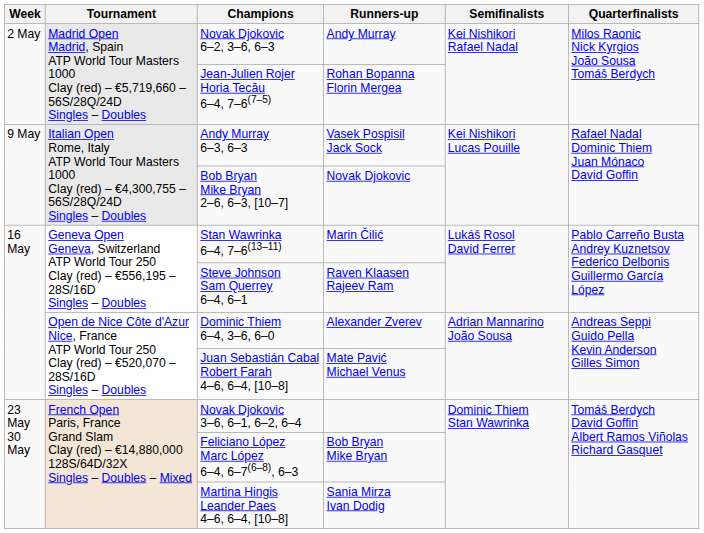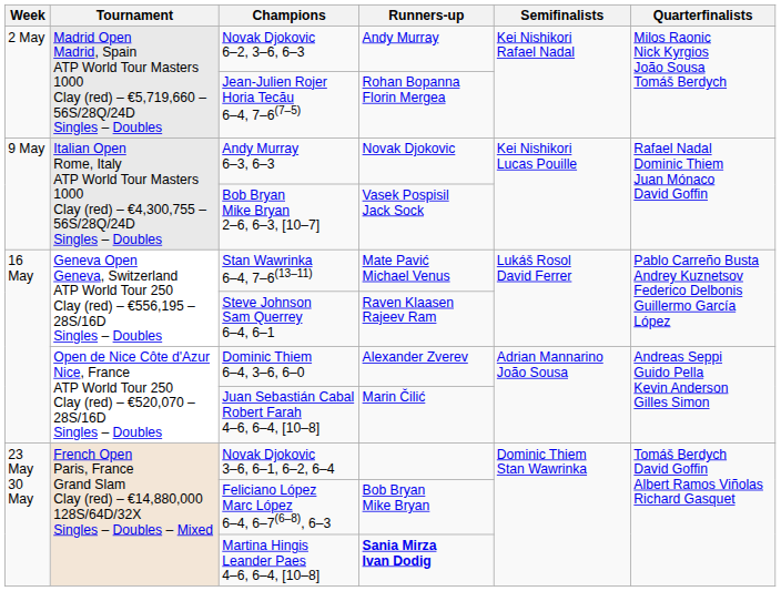Andy Murray 6–3, 6–3 | Runners-up: Vasek Pospisil Jack Sock -> Novak Djokovic
Bob Bryan Mike Bryan 2–6, 6–3, [10–7] | Runners-up: Novak Djokovic -> Vasek Pospisil Jack Sock
Stan Wawrinka 6–4, 7–6(13–11) | Runners-up: Marin Čilić -> Mate Pavić Michael Venus
Juan Sebastián Cabal Robert Farah 4–6, 6–4, [10–8] | Runners-up: Mate Pavić Michael Venus -> Marin Čilić
Martina Hingis Leander Paes 4–6, 6–4, [10–8] | Runners-up: normal -> bold
